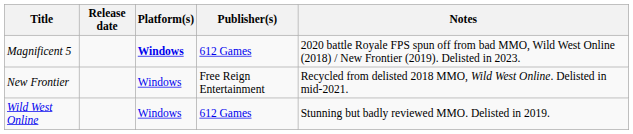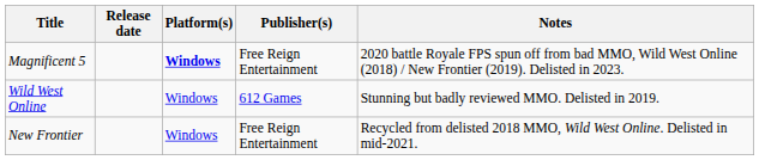Magnificent 5 | Publisher(s): 612 Games -> Free Reign Entertainment
rows swapped: New Frontier <-> Wild West Online
